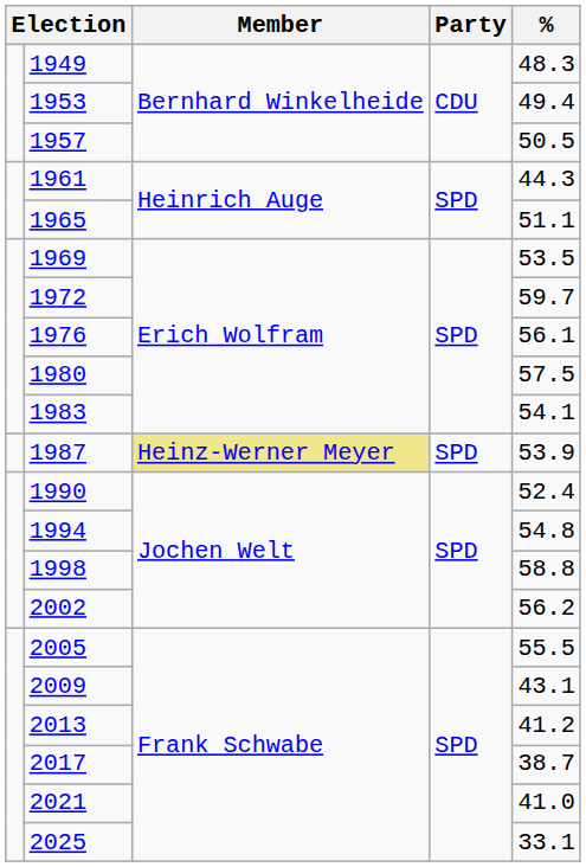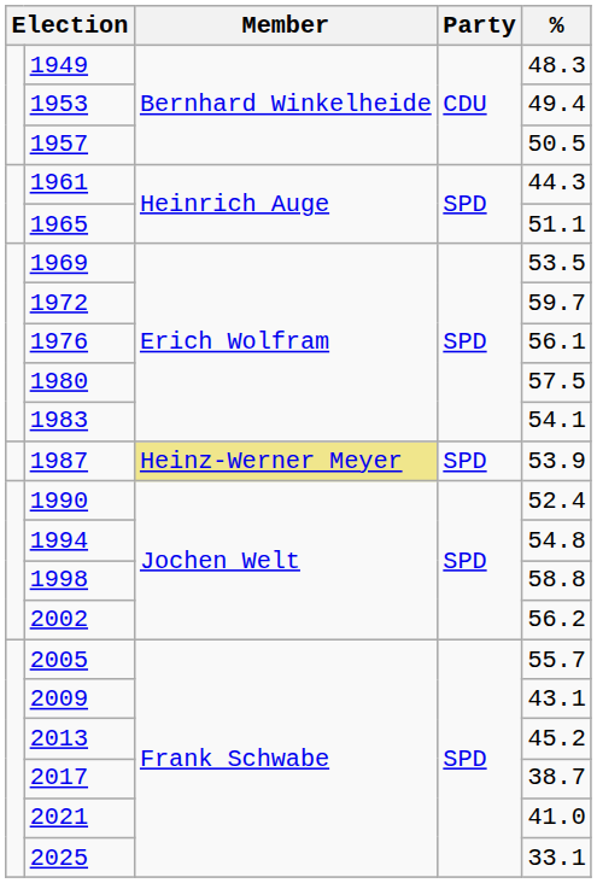2005 | %: 55.5 -> 55.7
2013 | %: 41.2 -> 45.2
